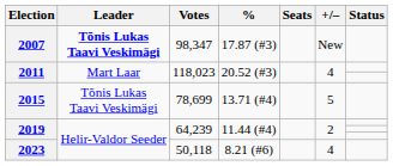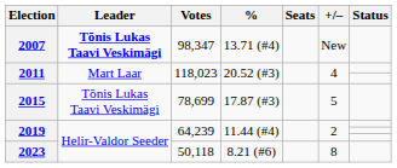2007 | %: 17.87 (#3) -> 13.71 (#4)
2015 | %: 13.71 (#4) -> 17.87 (#3)
2023 | +/–: 4 -> 8
